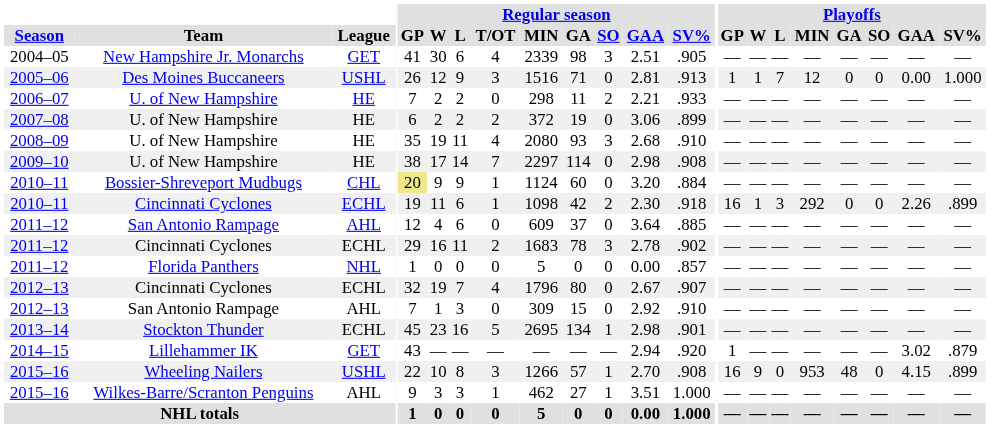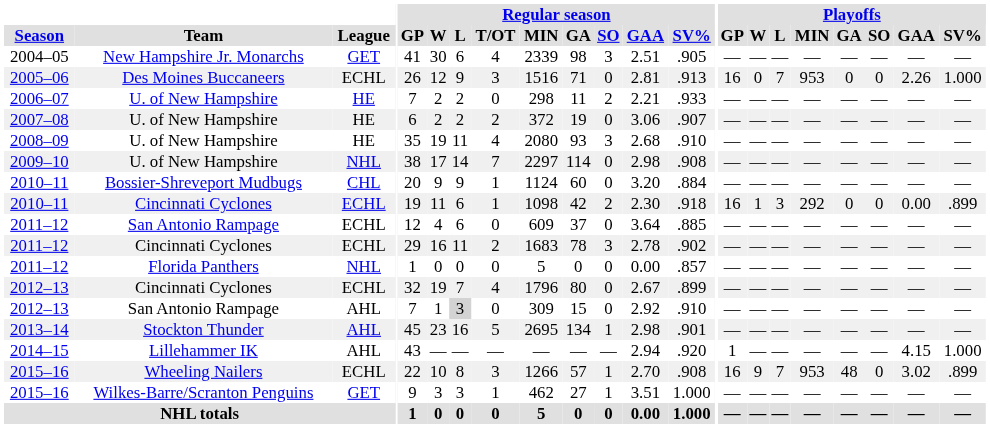2005–06 | League: USHL -> ECHL
2005–06 | Playoffs / GP: 1 -> 16
2005–06 | Playoffs / W: 1 -> 0
2005–06 | Playoffs / MIN: 12 -> 953
2005–06 | Playoffs / GAA: 0.00 -> 2.26
2007–08 | Regular season / SV%: .899 -> .907
2009–10 | League: HE -> NHL
2010–11 / Bossier-Shreveport Mudbugs | Regular season / GP: khaki background -> no background
2010–11 / Cincinnati Cyclones | Playoffs / GAA: 2.26 -> 0.00
2011–12 / San Antonio Rampage | League: AHL -> ECHL
2012–13 / Cincinnati Cyclones | Regular season / SV%: .907 -> .899
2012–13 / San Antonio Rampage | Regular season / L: no background -> lightgrey background
2013–14 | League: ECHL -> AHL
2014–15 | League: GET -> AHL
2014–15 | Playoffs / GAA: 3.02 -> 4.15
2014–15 | Playoffs / SV%: .879 -> 1.000
2015–16 / Wheeling Nailers | League: USHL -> ECHL
2015–16 / Wheeling Nailers | Playoffs / L: 0 -> 7
2015–16 / Wheeling Nailers | Playoffs / GAA: 4.15 -> 3.02
2015–16 / Wilkes-Barre/Scranton Penguins | League: AHL -> GET
